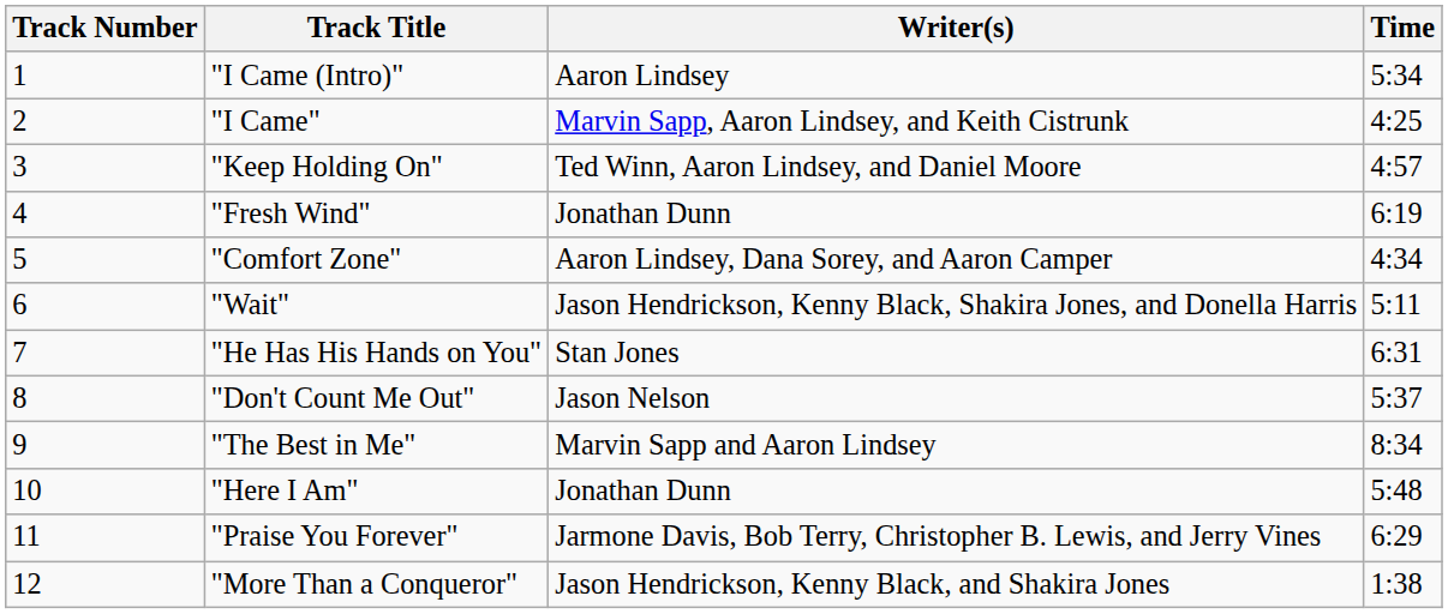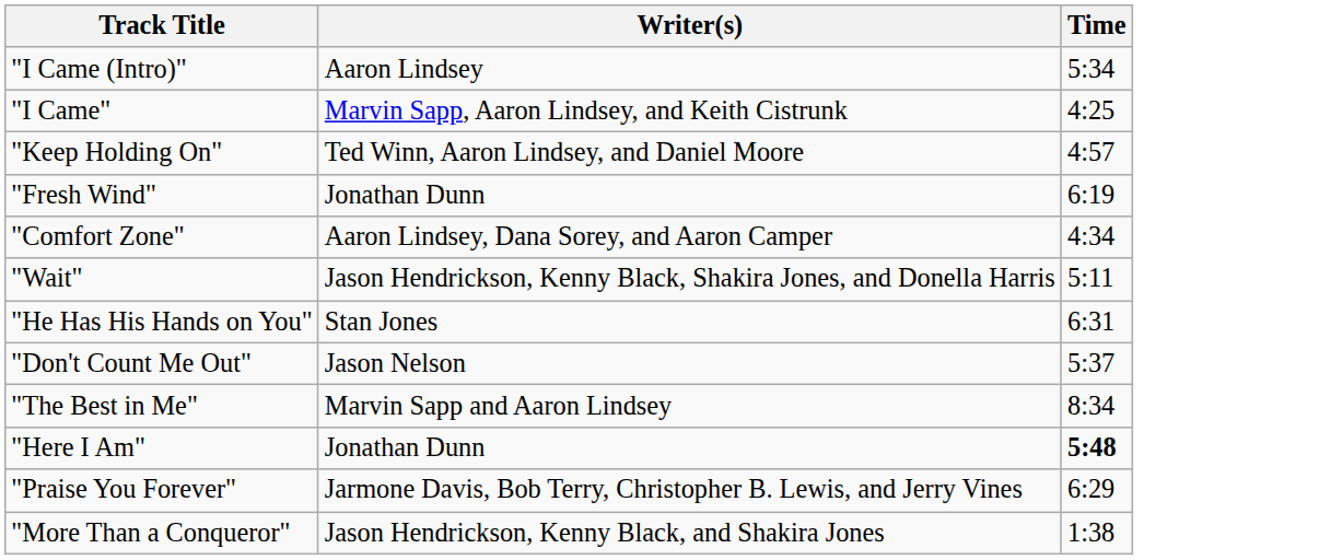- column: Track Number | 1 | 2 | 3 | 4 | 5 | 6 | 7 | 8 | 9 | 10 | 11 | 12
"Here I Am" | Time: normal -> bold
